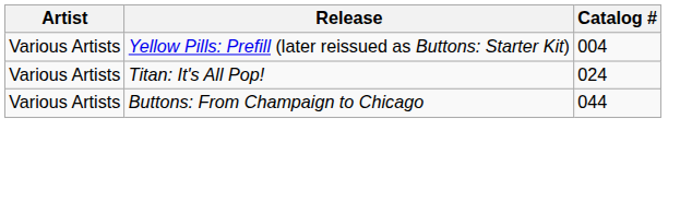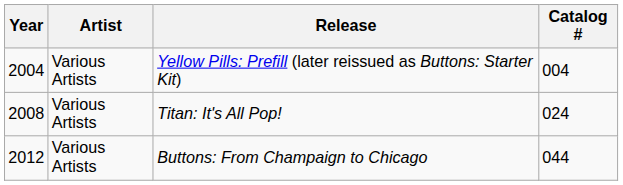+ column: Year | 2004 | 2008 | 2012
